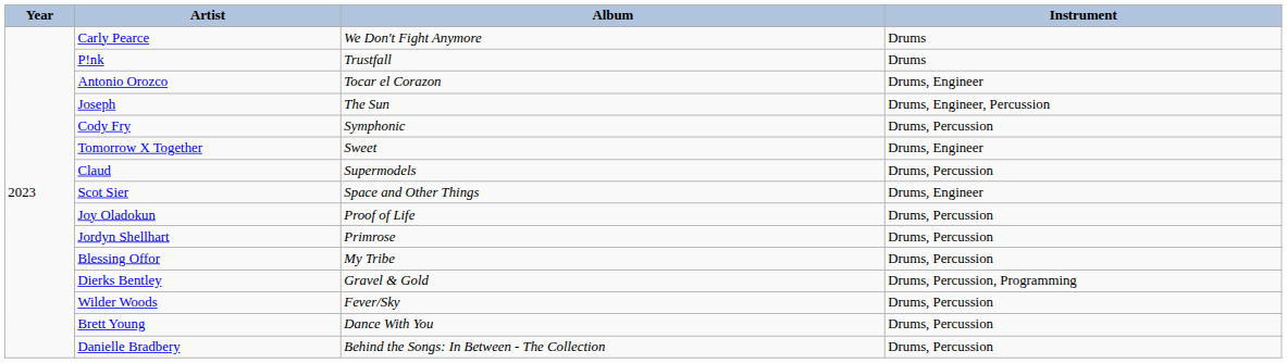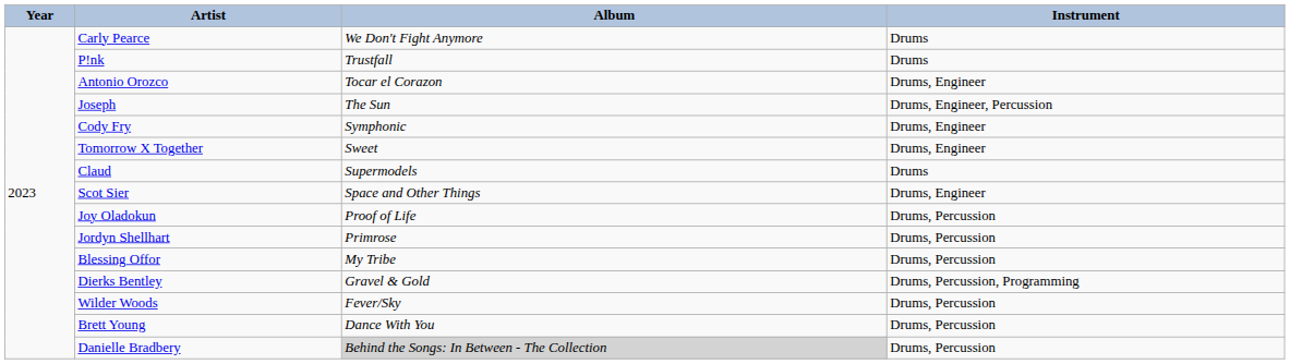Cody Fry | Instrument: Drums, Percussion -> Drums, Engineer
Claud | Instrument: Drums, Percussion -> Drums
Danielle Bradbery | Album: no background -> lightgrey background
